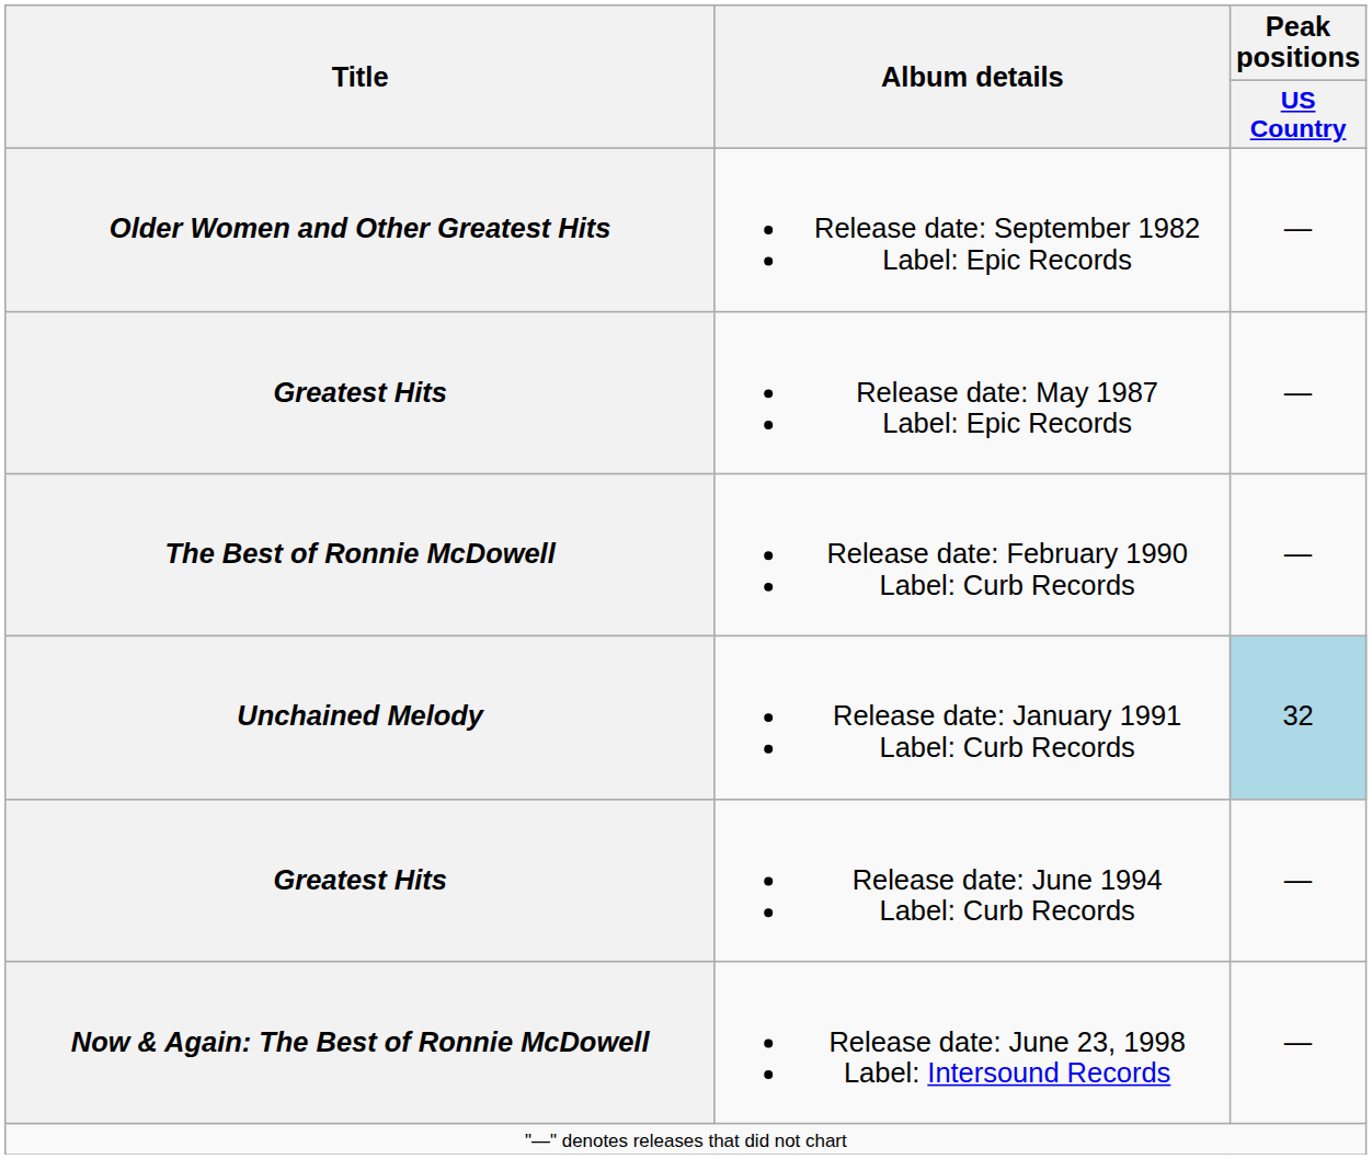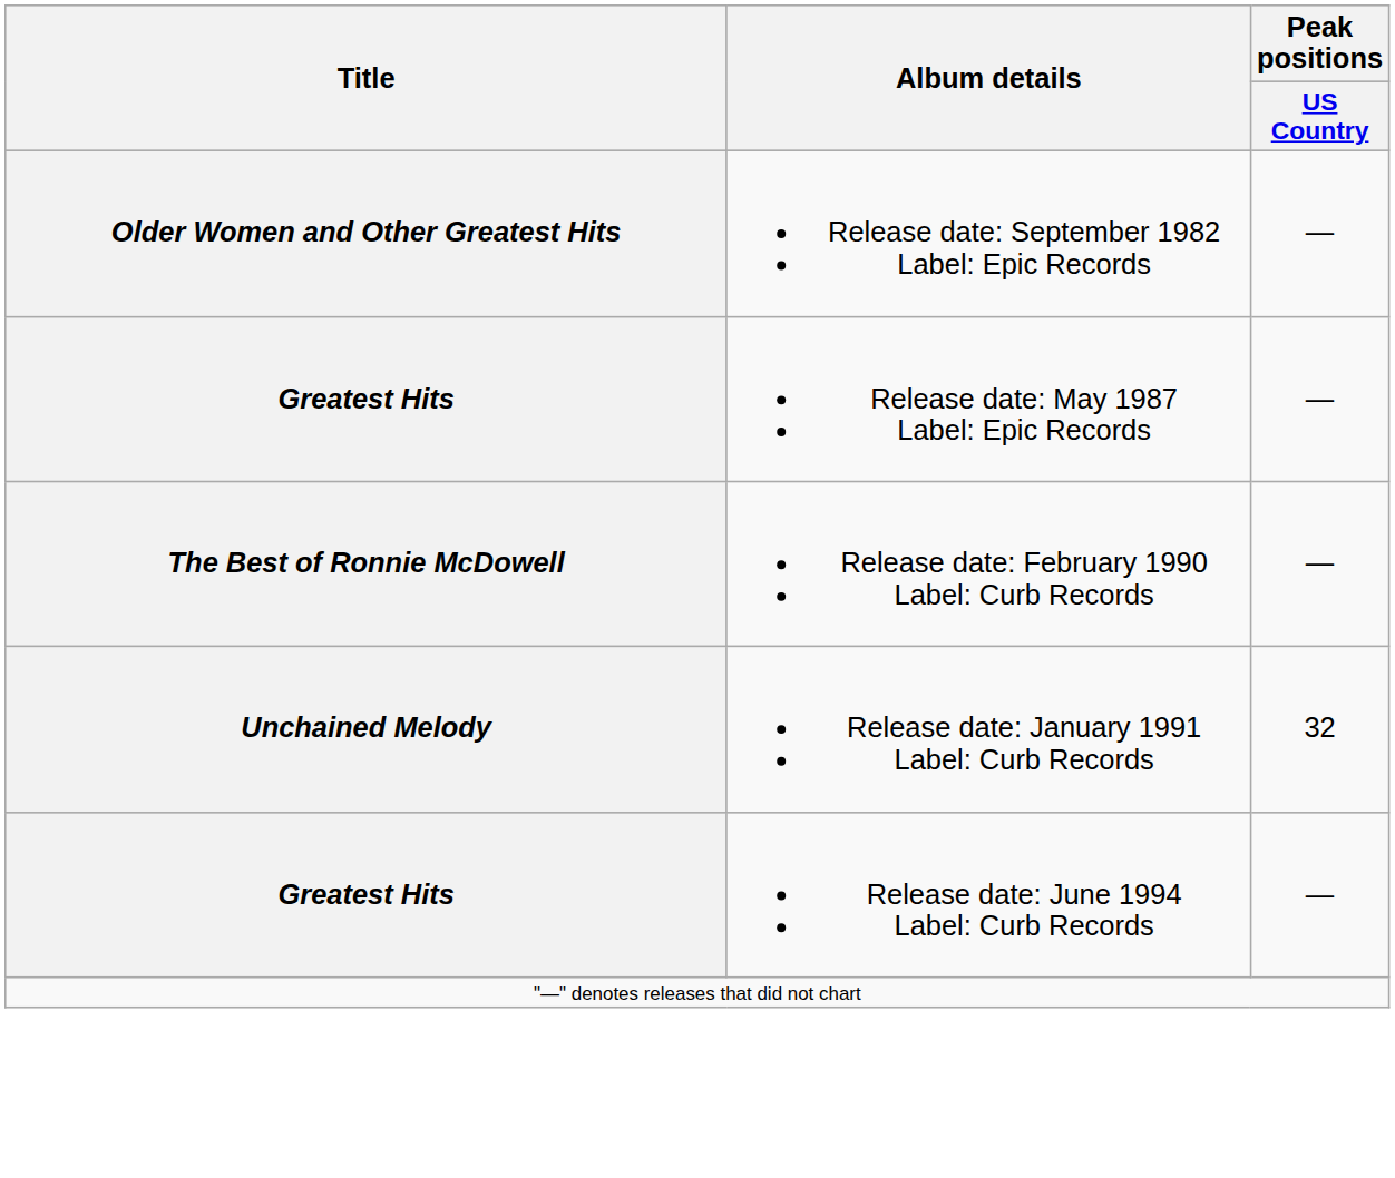Release date: January 1991 Label: Curb Records | Peak positions / US Country: lightblue background -> no background
- row: Now & Again: The Best of Ronnie McDowell | Release date: June 23, 1998 Label: Intersound Records | —
